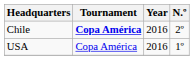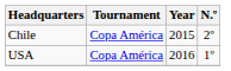Chile | Tournament: bold -> normal
Chile | Year: 2016 -> 2015
